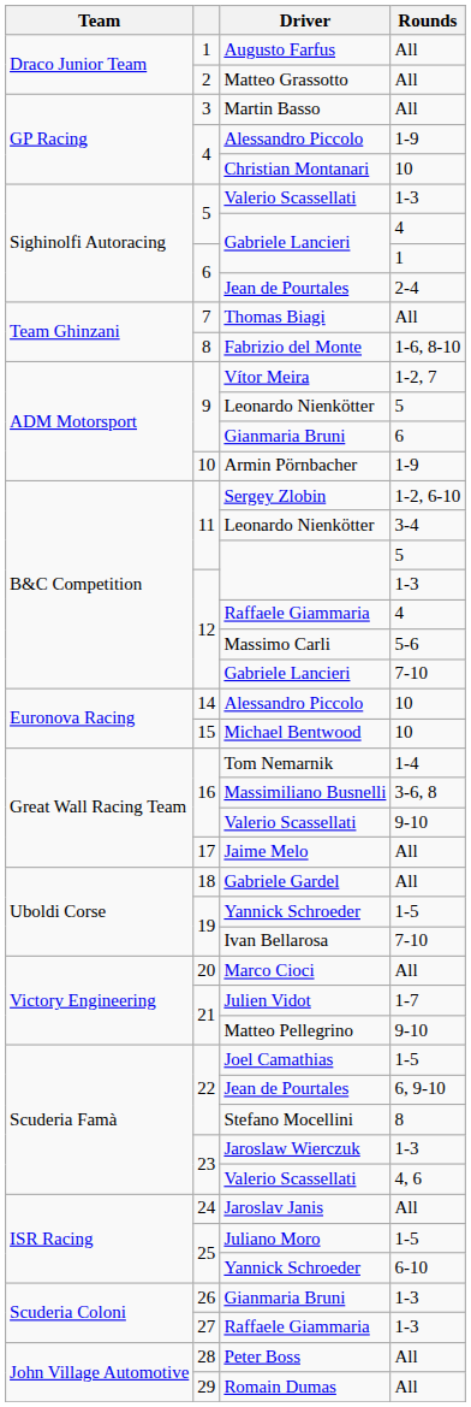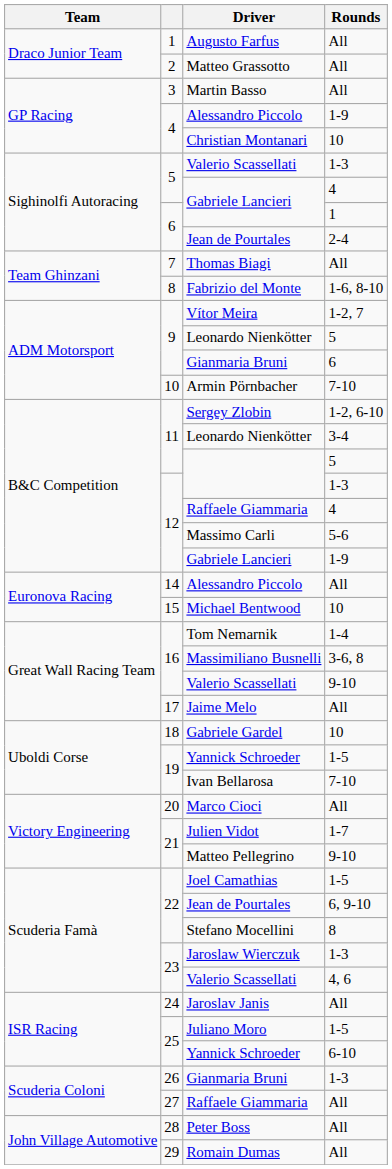Armin Pörnbacher | Rounds: 1-9 -> 7-10
12 / Gabriele Lancieri | Rounds: 7-10 -> 1-9
14 / Alessandro Piccolo | Rounds: 10 -> All
Gabriele Gardel | Rounds: All -> 10
27 / Raffaele Giammaria | Rounds: 1-3 -> All
